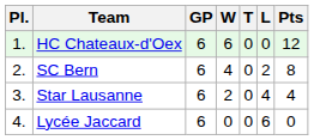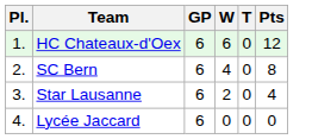- column: L | 0 | 2 | 4 | 6
